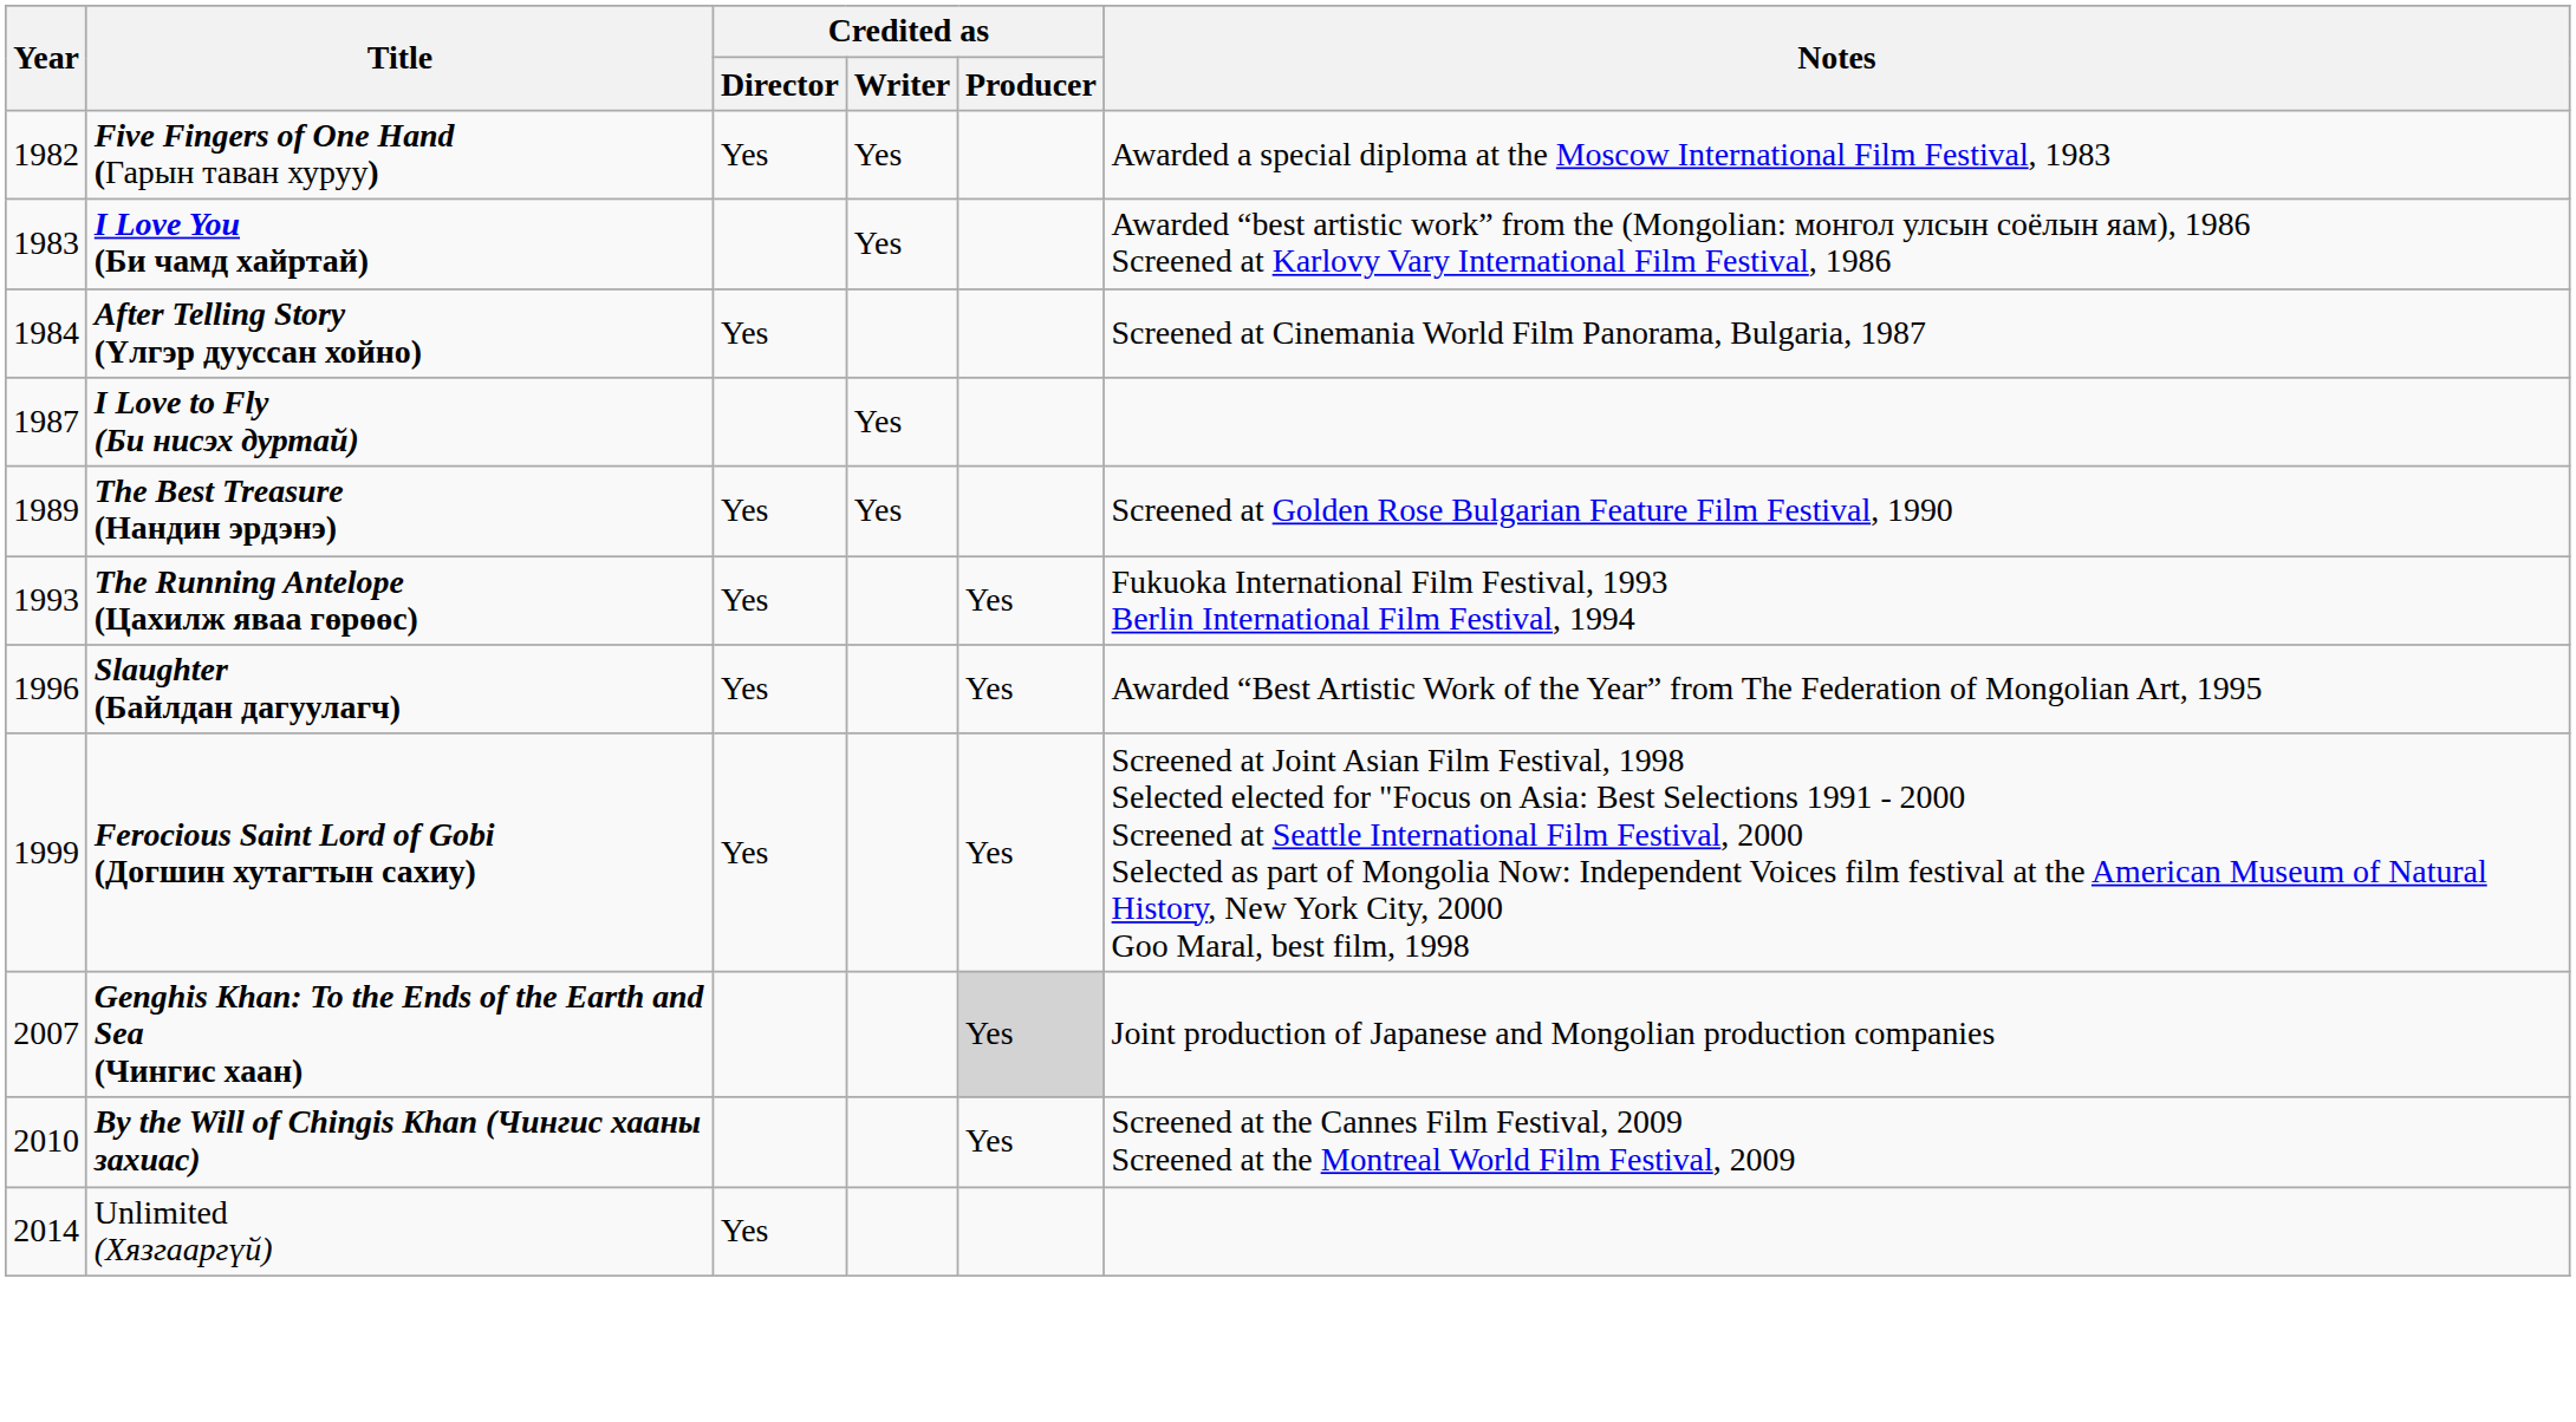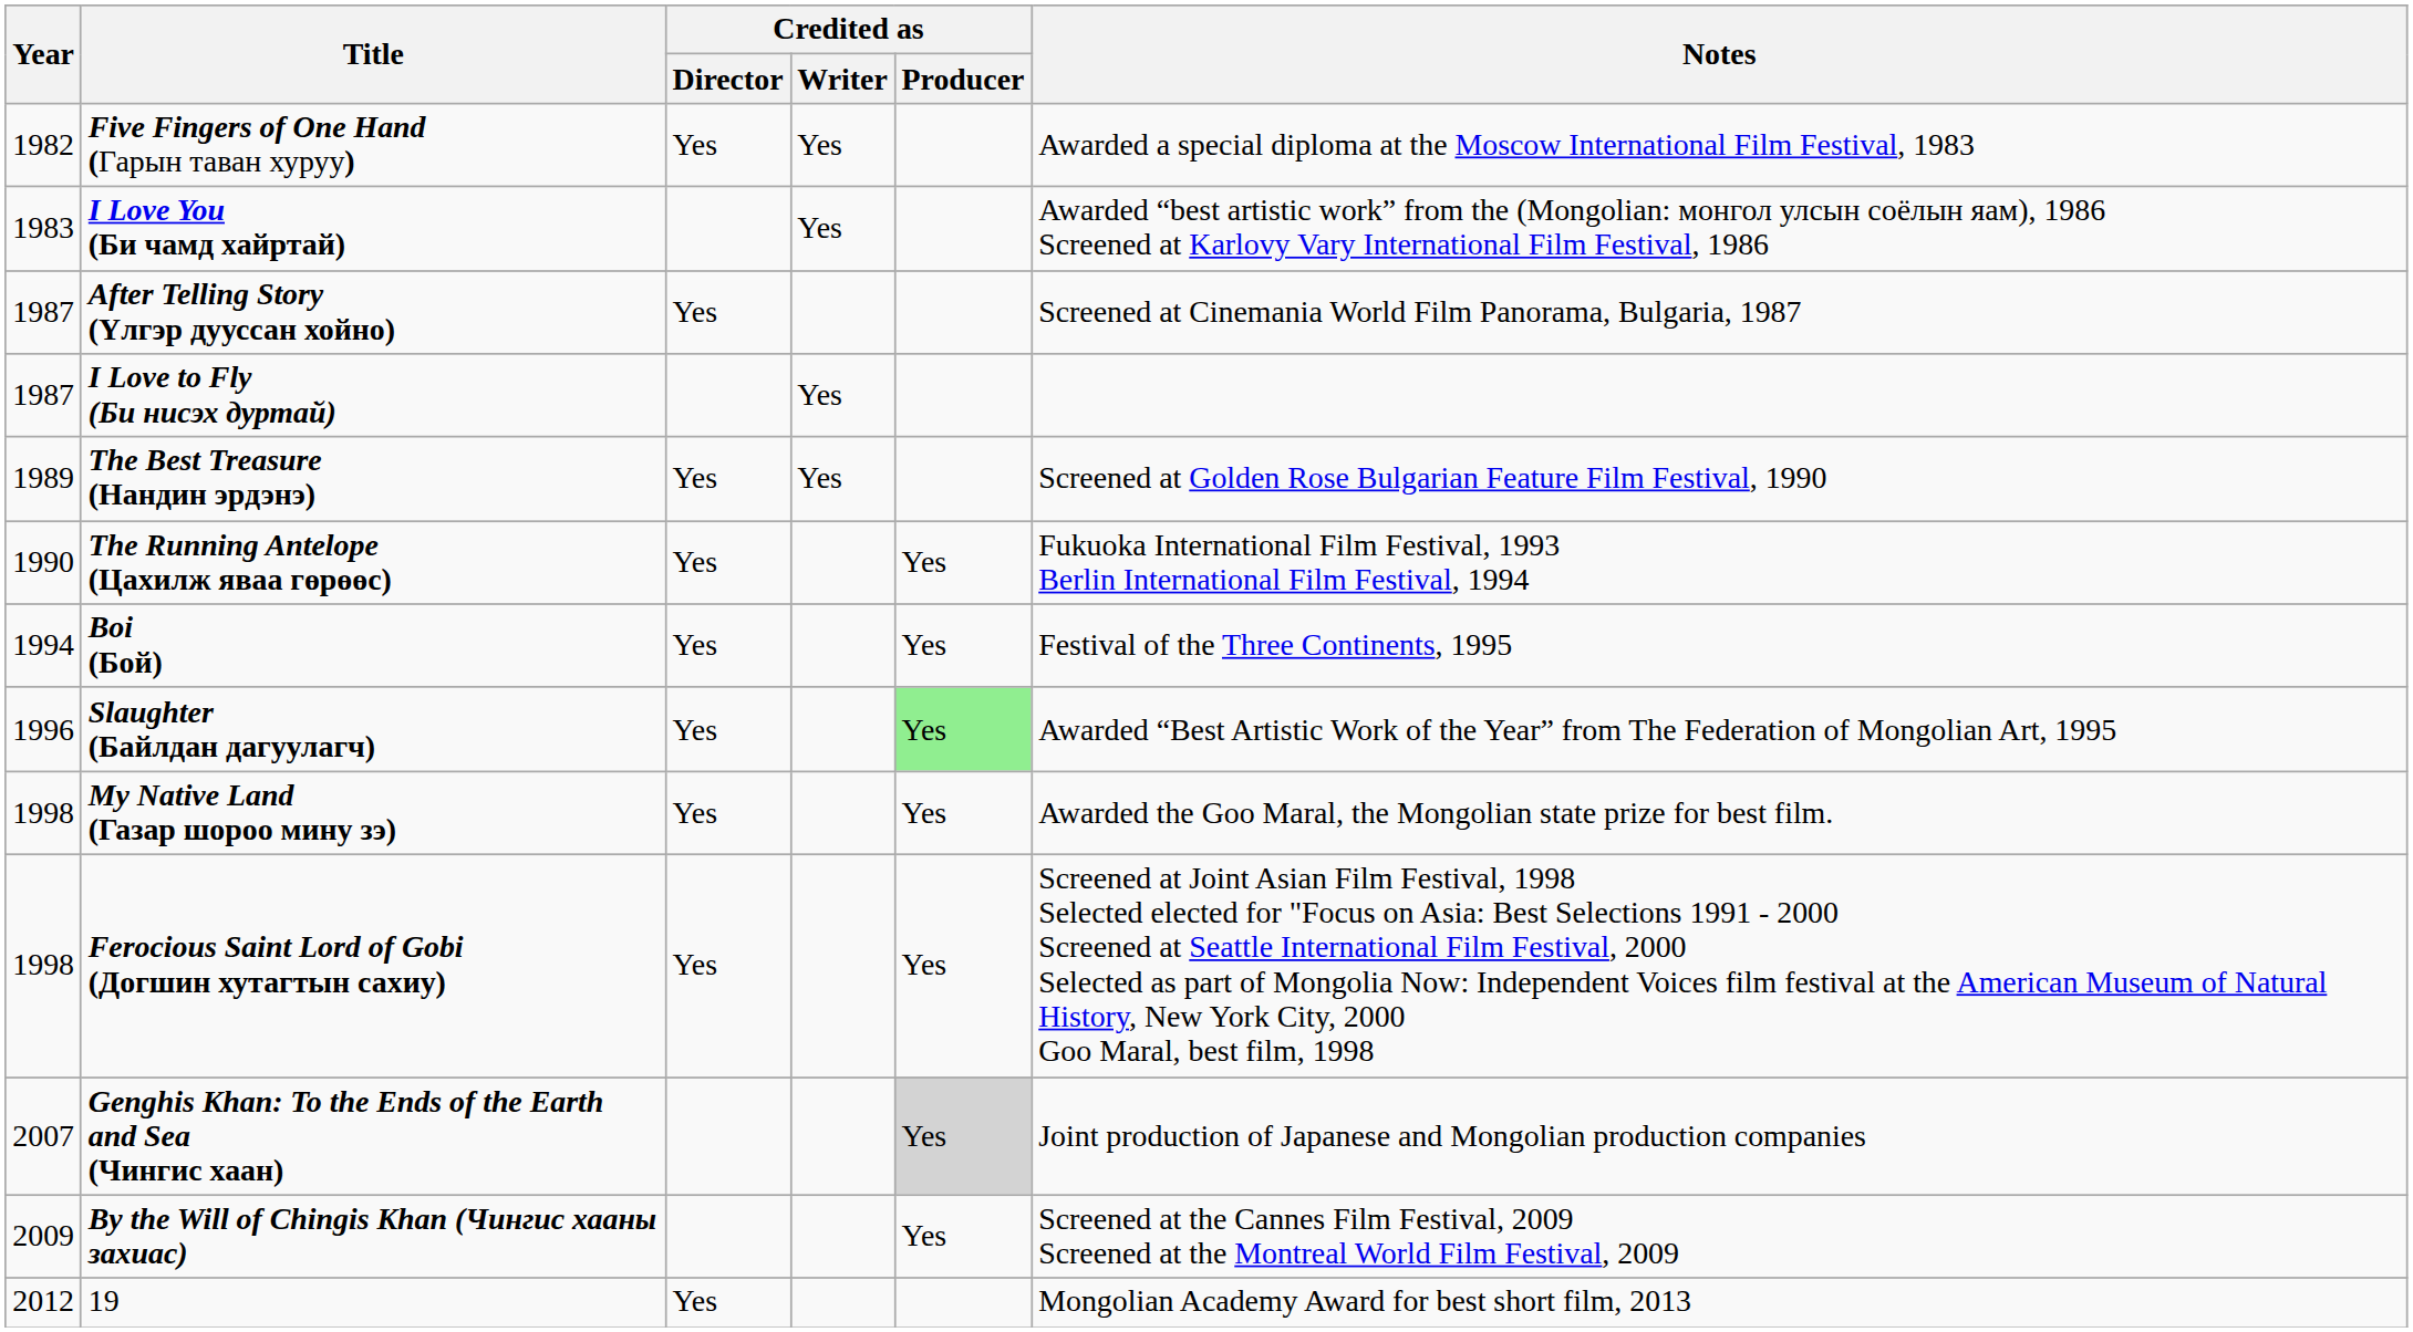After Telling Story (Үлгэр дууссан хойно) | Year: 1984 -> 1987
The Running Antelope (Цахилж яваа гөрөөс) | Year: 1993 -> 1990
+ row: 1994 | Boi (Бой) | Yes | Yes | Festival of the Three Continents, 1995
Slaughter (Байлдан дагуулагч) | Credited as / Producer: no background -> lightgreen background
+ row: 1998 | My Native Land (Газар шороо мину зэ) | Yes | Yes | Awarded the Goo Maral, the Mongolian state prize for best film.
Ferocious Saint Lord of Gobi (Догшин хутагтын сахиу) | Year: 1999 -> 1998
By the Will of Chingis Khan (Чингис хааны захиас) | Year: 2010 -> 2009
+ row: 2012 | 19 | Yes | Mongolian Academy Award for best short film, 2013
- row: 2014 | Unlimited (Хязгааргүй) | Yes
